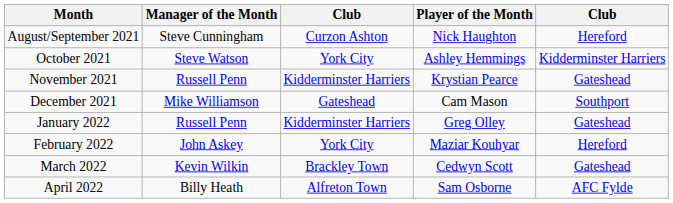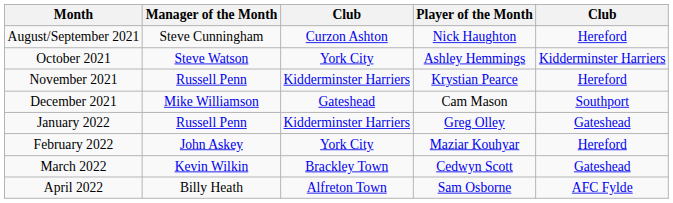November 2021 | column 5: Gateshead -> Hereford
